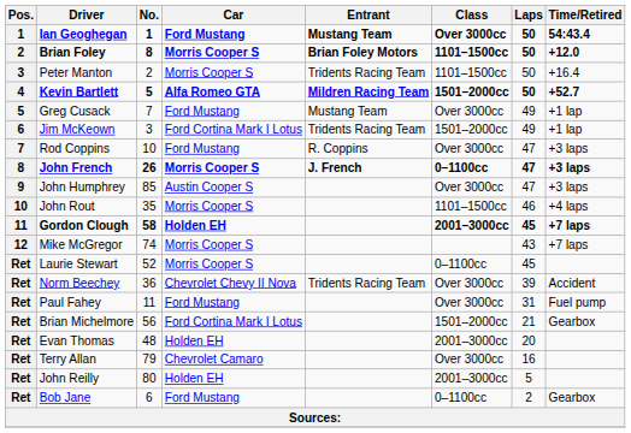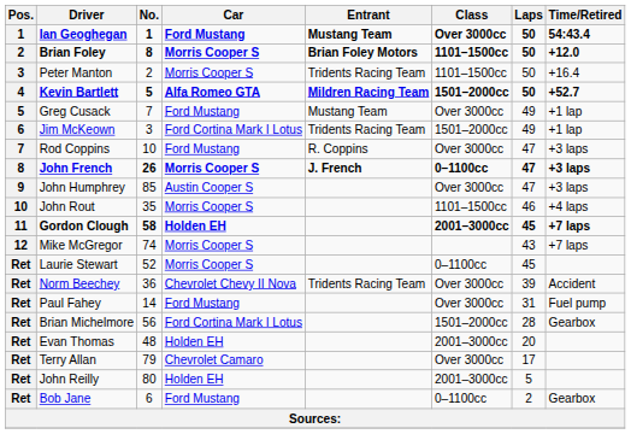Paul Fahey | No.: 11 -> 14
Brian Michelmore | Laps: 21 -> 28
Terry Allan | Laps: 16 -> 17
